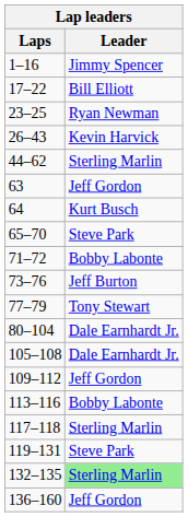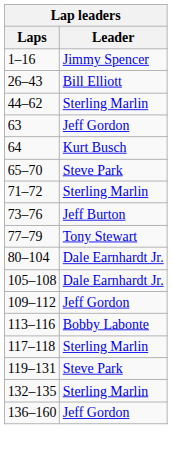- row: 17–22 | Bill Elliott
- row: 23–25 | Ryan Newman
26–43 | Leader: Kevin Harvick -> Bill Elliott
71–72 | Leader: Bobby Labonte -> Sterling Marlin
132–135 | Leader: lightgreen background -> no background
